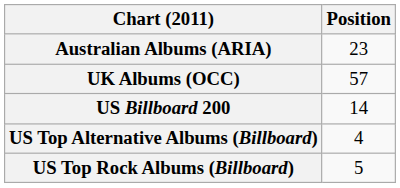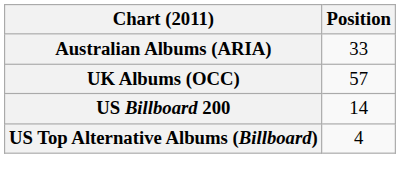Australian Albums (ARIA) | Position: 23 -> 33
- row: US Top Rock Albums (Billboard) | 5
